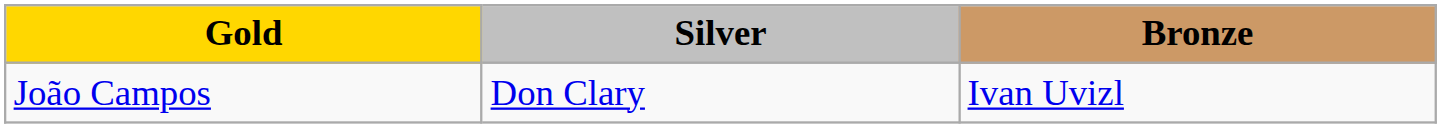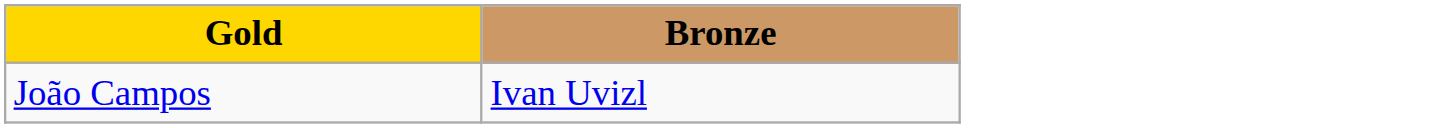- column: Silver | Don Clary
